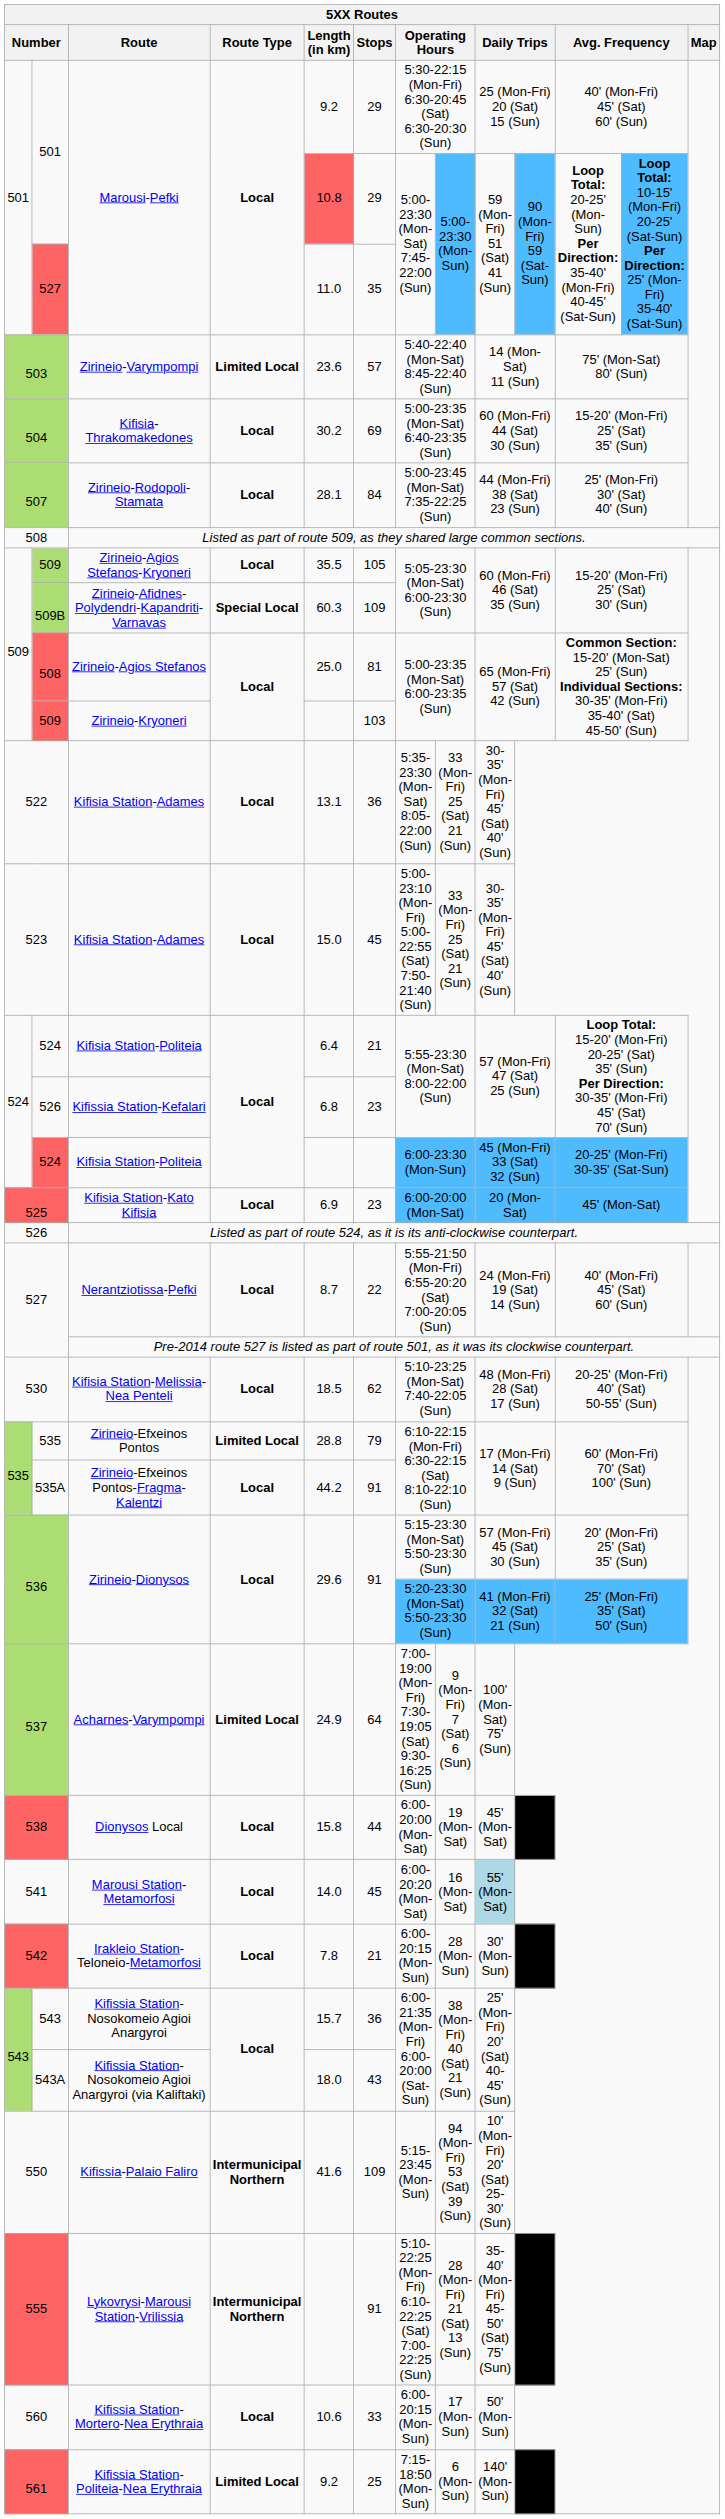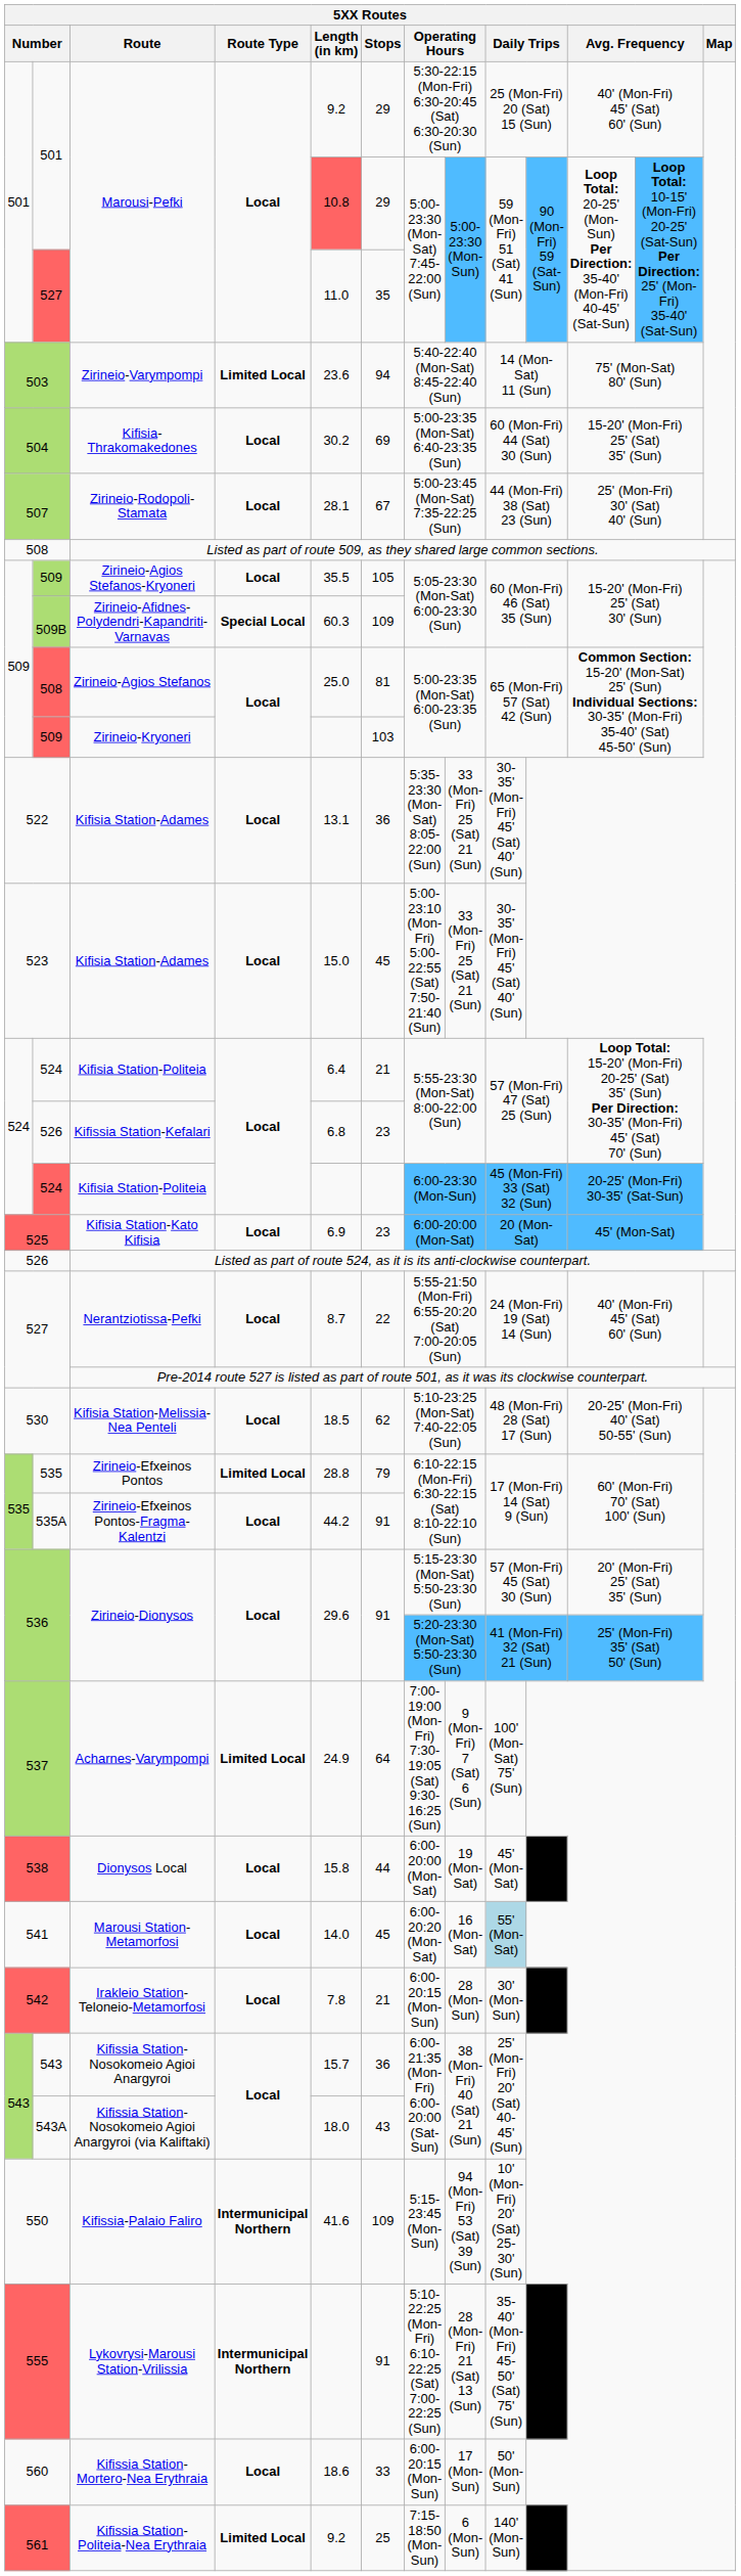Zirineio-Varympompi | 5XX Routes / Stops: 57 -> 94
Zirineio-Rodopoli-Stamata | 5XX Routes / Stops: 84 -> 67
Kifissia Station-Mortero-Nea Erythraia | 5XX Routes / Length (in km): 10.6 -> 18.6
